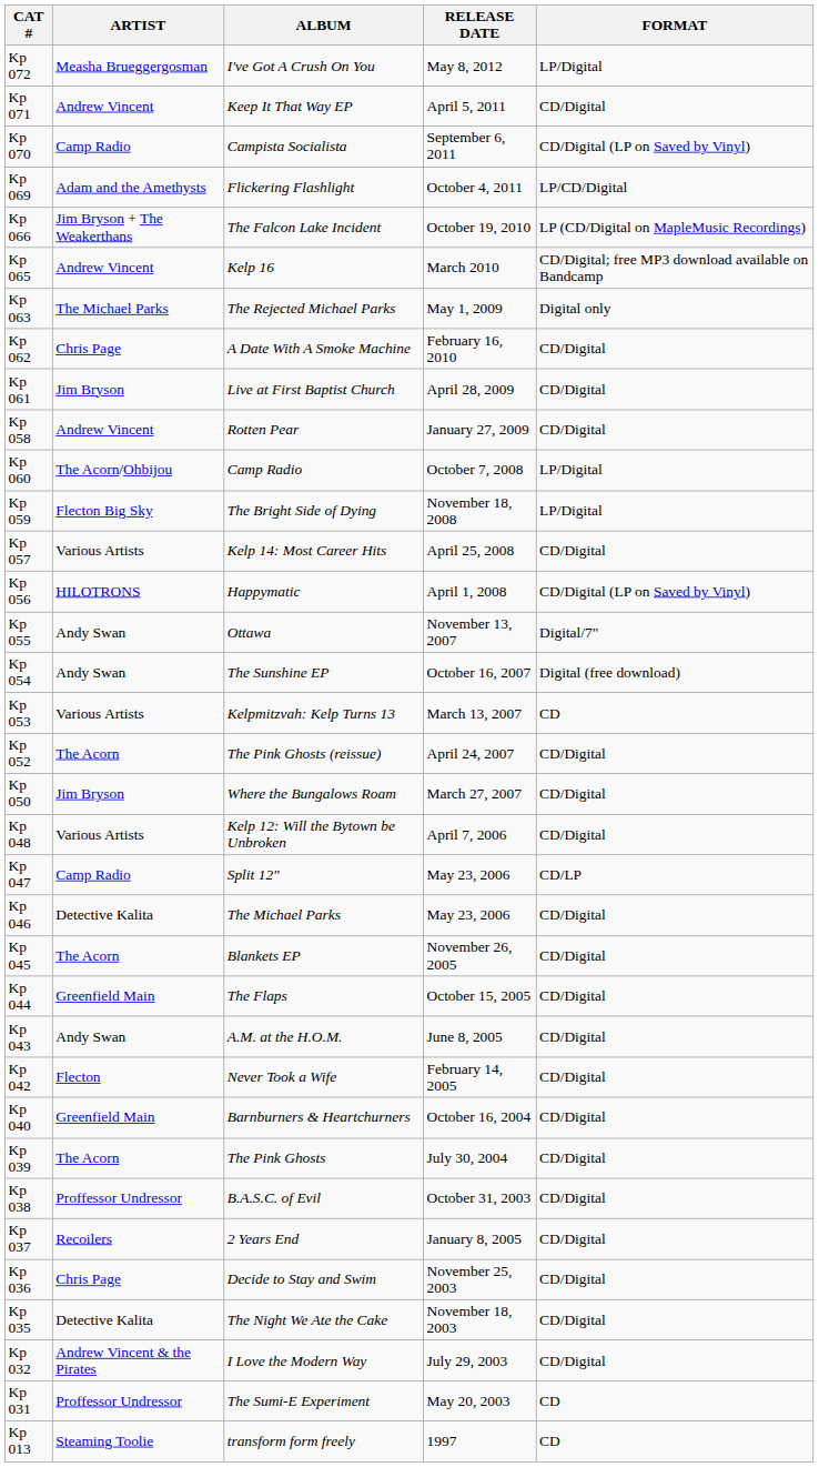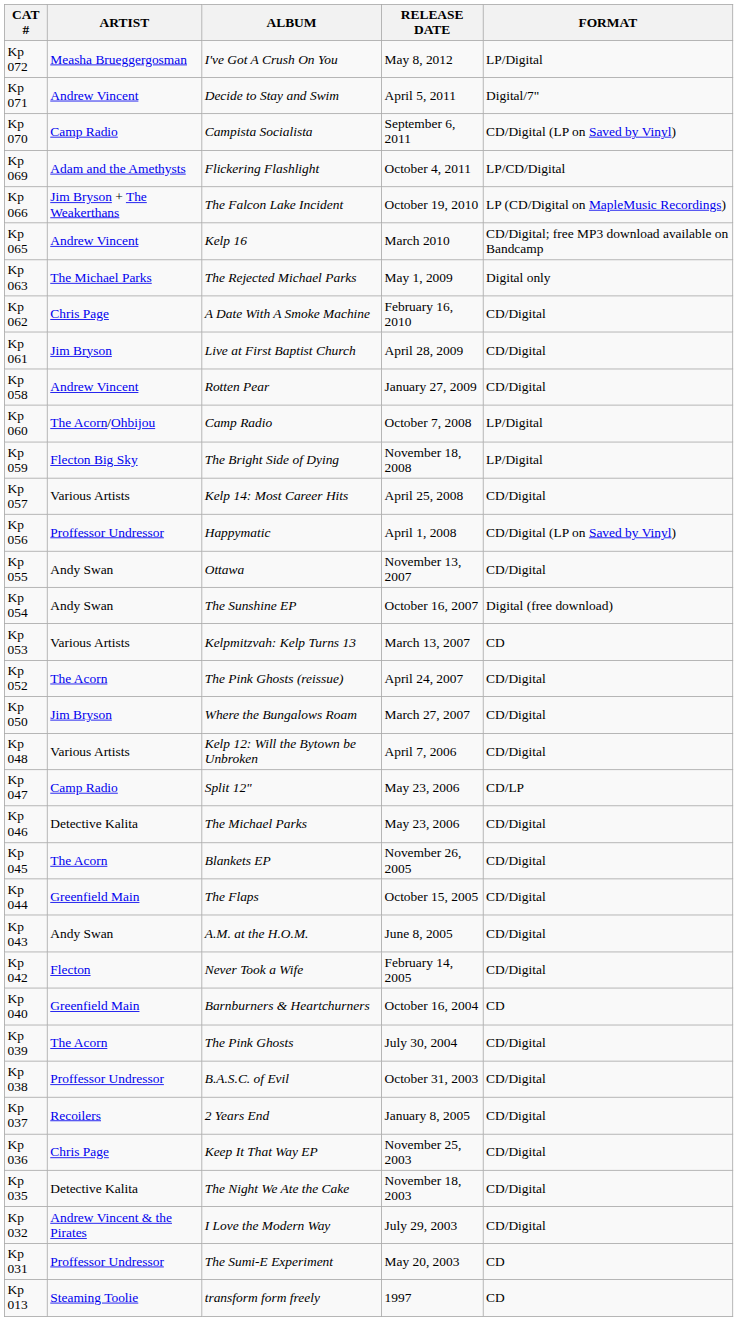Kp 071 | ALBUM: Keep It That Way EP -> Decide to Stay and Swim
Kp 071 | FORMAT: CD/Digital -> Digital/7"
Kp 056 | ARTIST: HILOTRONS -> Proffessor Undressor
Kp 055 | FORMAT: Digital/7" -> CD/Digital
Kp 040 | FORMAT: CD/Digital -> CD
Kp 036 | ALBUM: Decide to Stay and Swim -> Keep It That Way EP
